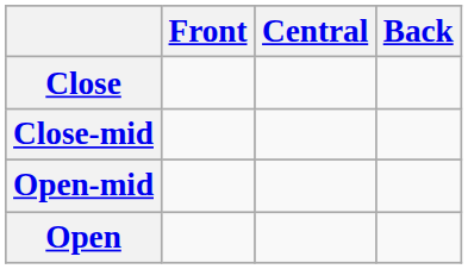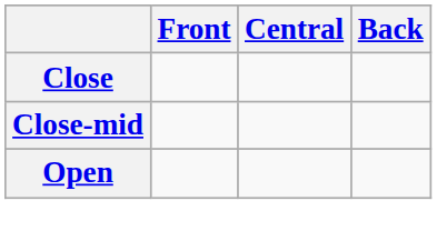- row: Open-mid
